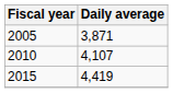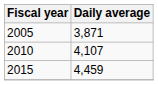2015 | Daily average: 4,419 -> 4,459
